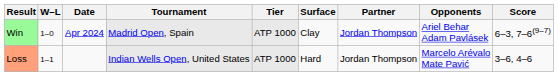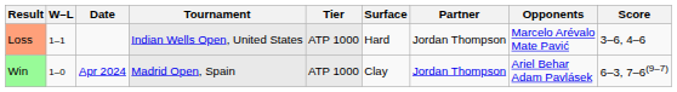rows swapped: Win <-> Loss
